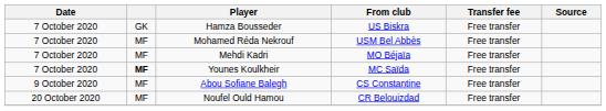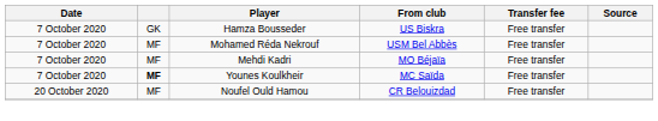- row: 9 October 2020 | MF | Abou Sofiane Balegh | CS Constantine | Free transfer
